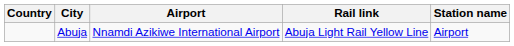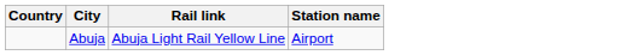- column: Airport | Nnamdi Azikiwe International Airport
